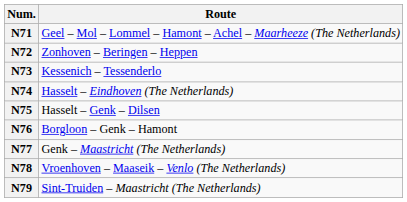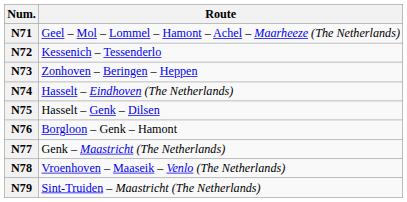N72 | Route: Zonhoven – Beringen – Heppen -> Kessenich – Tessenderlo
N73 | Route: Kessenich – Tessenderlo -> Zonhoven – Beringen – Heppen
